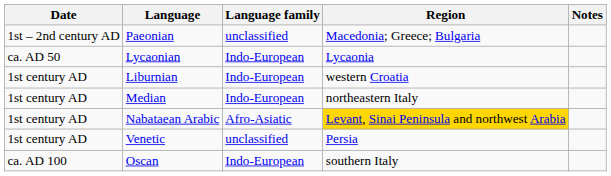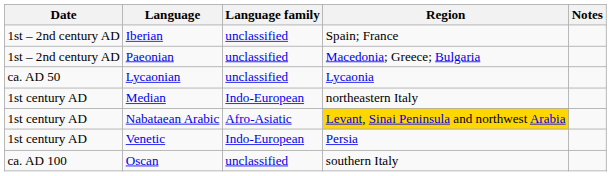+ row: 1st – 2nd century AD | Iberian | unclassified | Spain; France
Lycaonian | Language family: Indo-European -> unclassified
- row: 1st century AD | Liburnian | Indo-European | western Croatia
Venetic | Language family: unclassified -> Indo-European
Oscan | Language family: Indo-European -> unclassified
